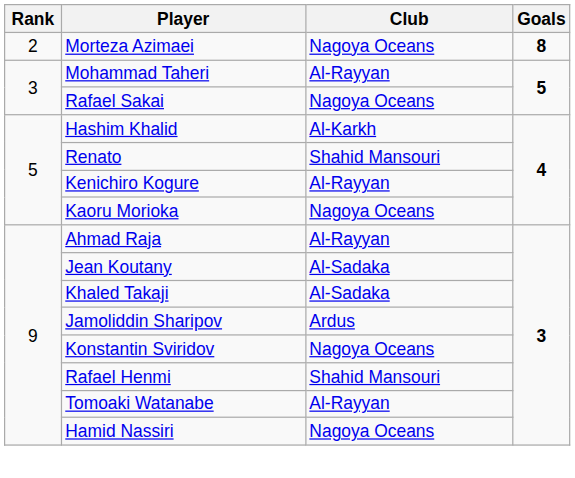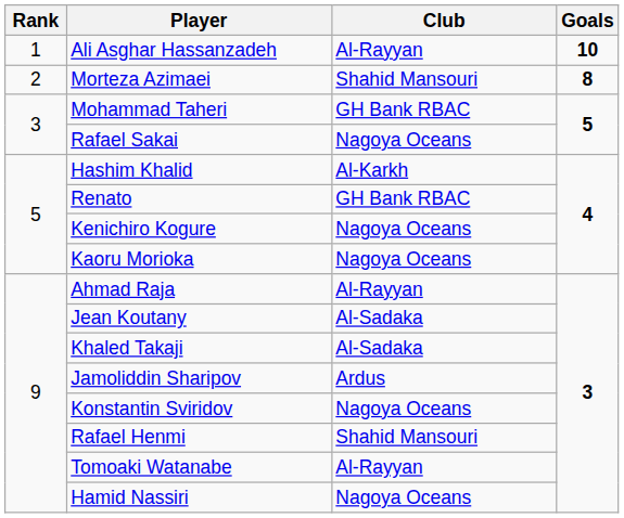+ row: 1 | Ali Asghar Hassanzadeh | Al-Rayyan | 10
Morteza Azimaei | Club: Nagoya Oceans -> Shahid Mansouri
Mohammad Taheri | Club: Al-Rayyan -> GH Bank RBAC
Renato | Club: Shahid Mansouri -> GH Bank RBAC
Kenichiro Kogure | Club: Al-Rayyan -> Nagoya Oceans
